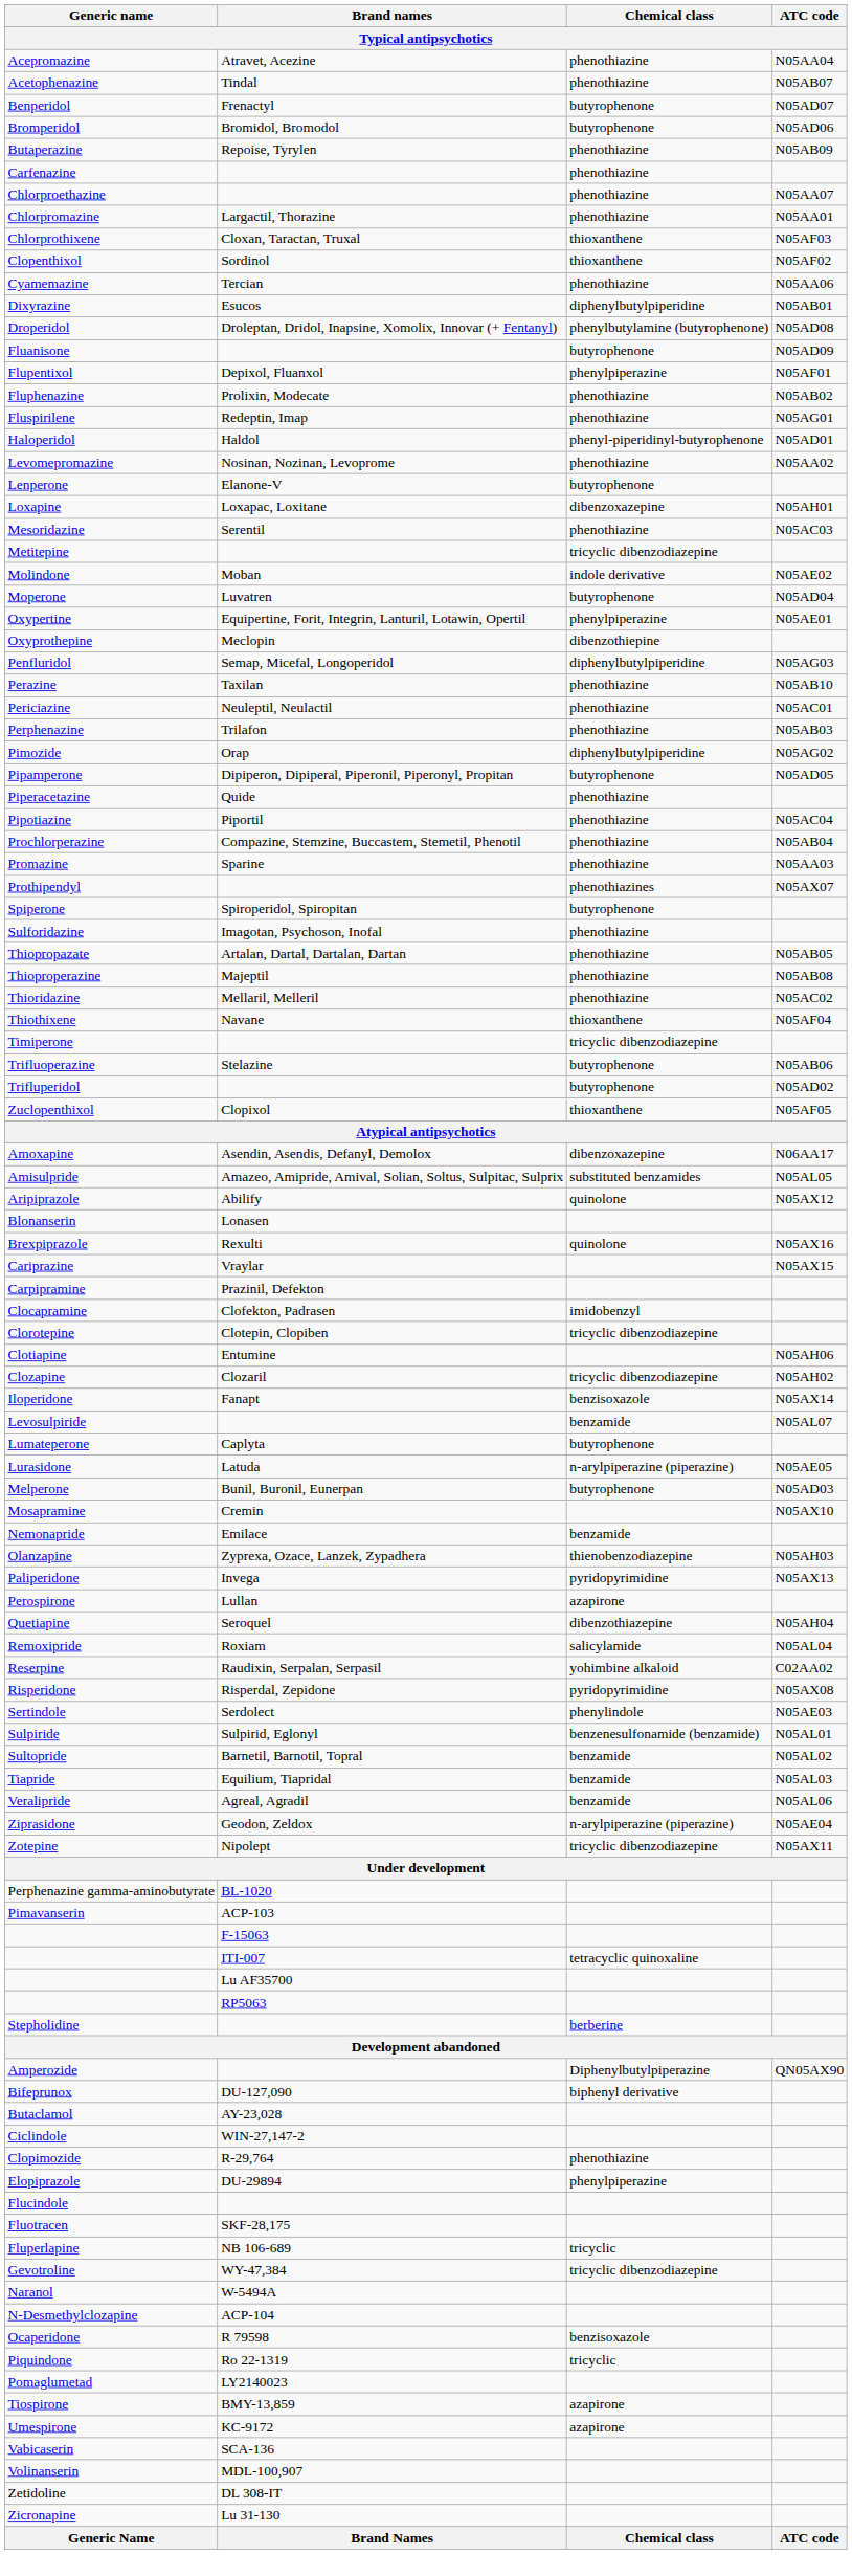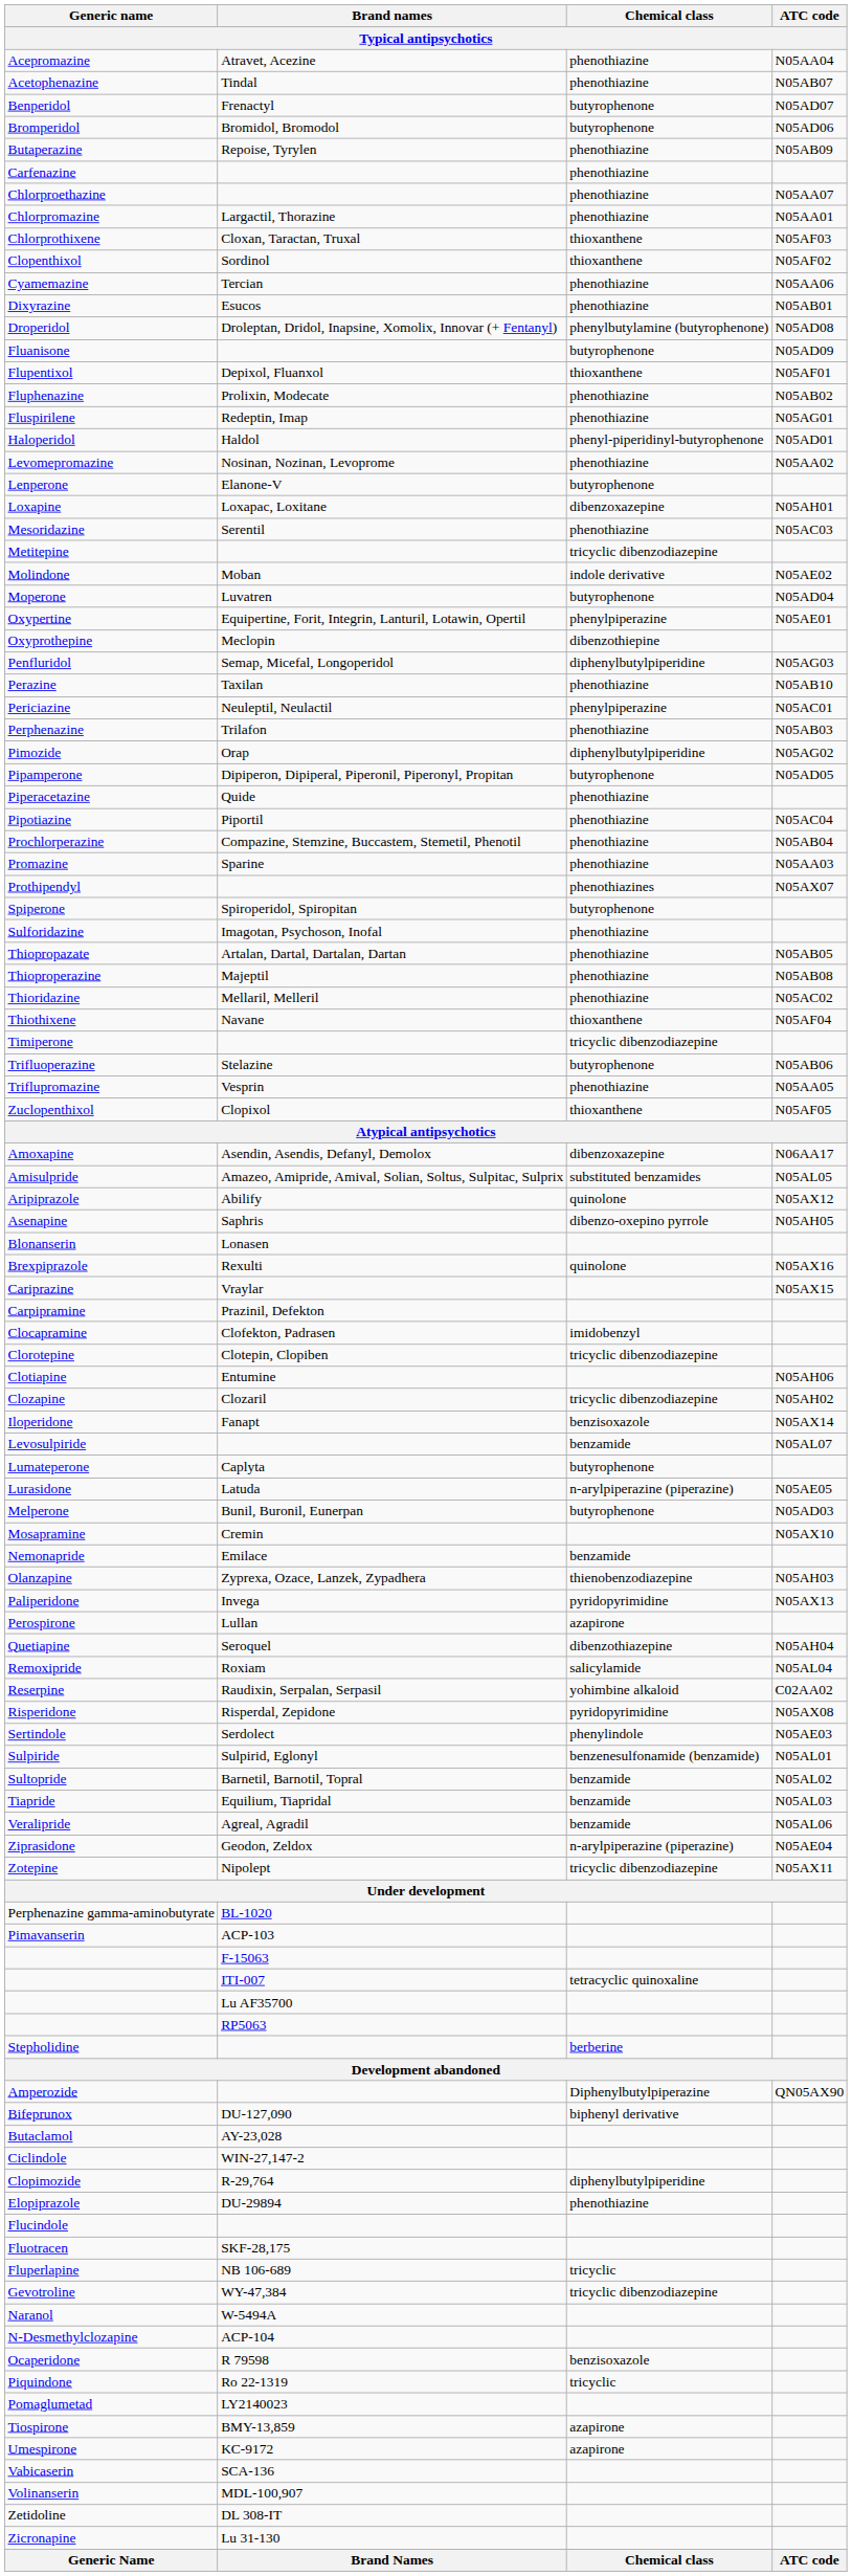Dixyrazine | Chemical class: diphenylbutylpiperidine -> phenothiazine
Flupentixol | Chemical class: phenylpiperazine -> thioxanthene
Periciazine | Chemical class: phenothiazine -> phenylpiperazine
- row: Trifluperidol | butyrophenone | N05AD02
+ row: Triflupromazine | Vesprin | phenothiazine | N05AA05
+ row: Asenapine | Saphris | dibenzo-oxepino pyrrole | N05AH05
Clopimozide | Chemical class: phenothiazine -> diphenylbutylpiperidine
Elopiprazole | Chemical class: phenylpiperazine -> phenothiazine
